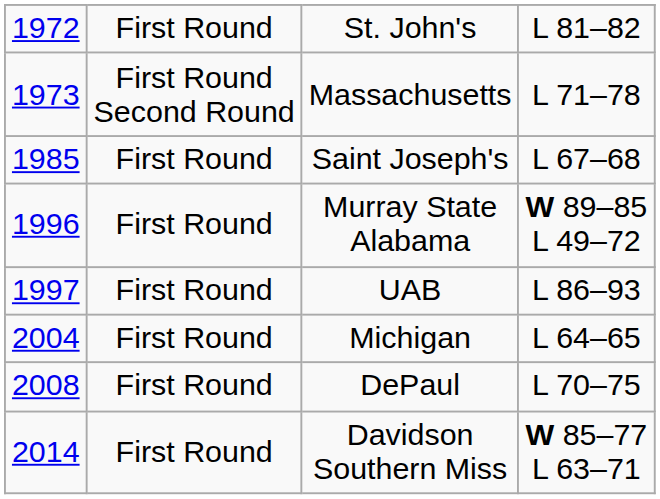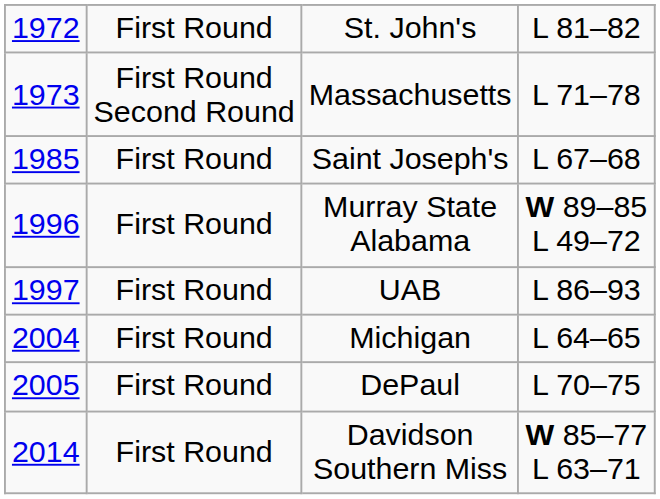DePaul | column 1: 2008 -> 2005
